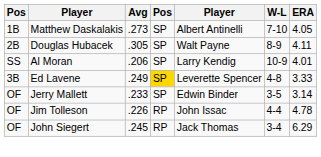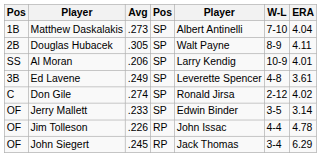Matthew Daskalakis | ERA: 4.05 -> 4.04
Ed Lavene | column 4: gold background -> no background
Ed Lavene | ERA: 3.33 -> 3.61
+ row: C | Don Gile | .274 | SP | Ronald Jirsa | 2-12 | 4.02
